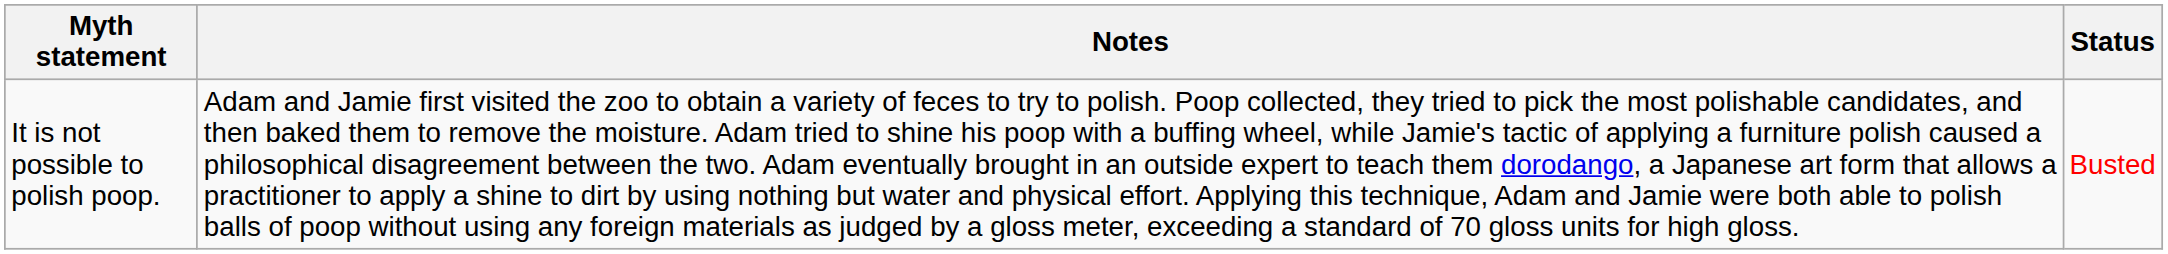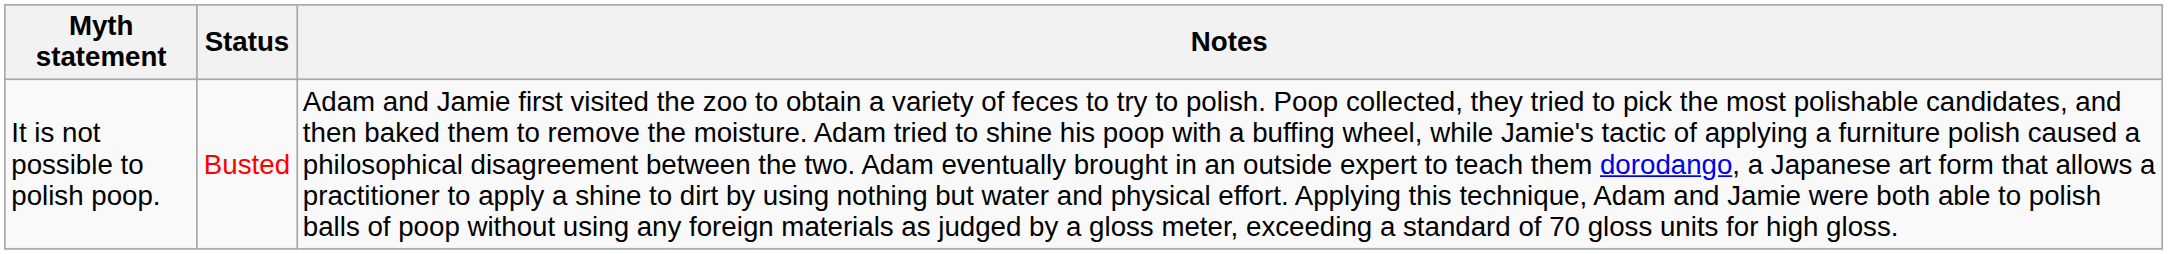columns swapped: Status <-> Notes
